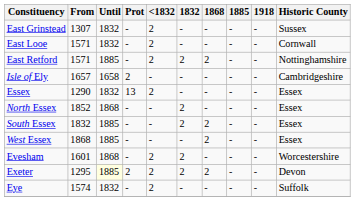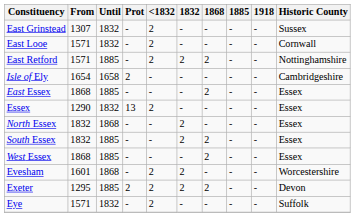Isle of Ely | From: 1657 -> 1654
+ row: East Essex | 1868 | 1885 | - | - | - | 2 | - | - | Essex
North Essex | From: 1852 -> 1832
Exeter | Until: lightyellow background -> no background
Eye | From: 1574 -> 1571
